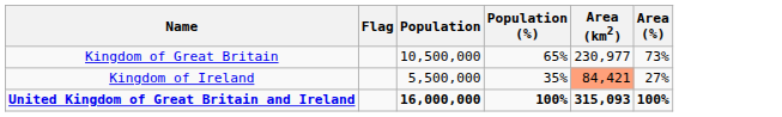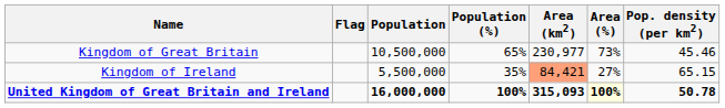+ column: Pop. density (per km2) | 45.46 | 65.15 | 50.78
United Kingdom of Great Britain and Ireland | Area (%): no background -> lightyellow background
